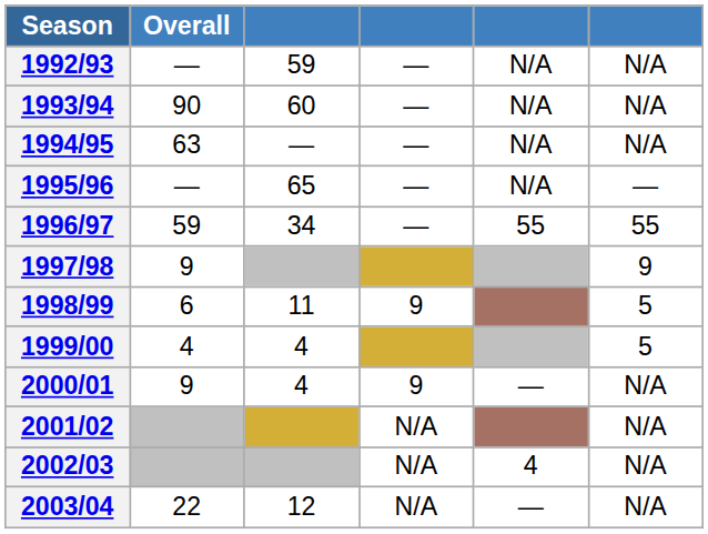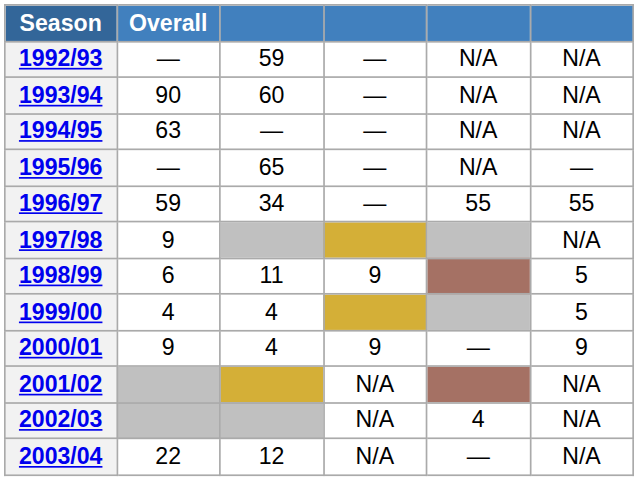1997/98 | column 6: 9 -> N/A
2000/01 | column 6: N/A -> 9
